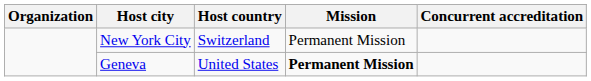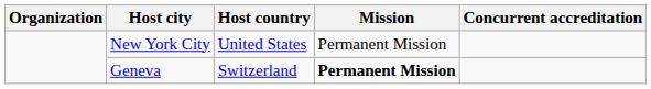New York City | Host country: Switzerland -> United States
Geneva | Host country: United States -> Switzerland
